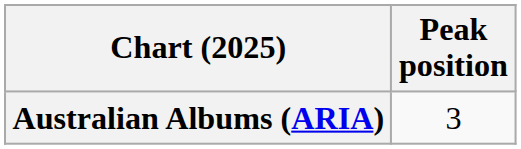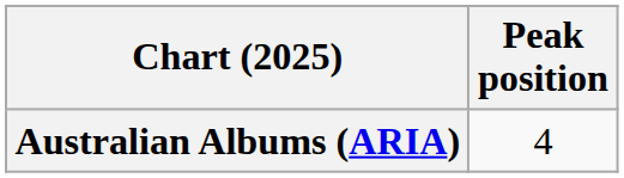Australian Albums (ARIA) | Peak position: 3 -> 4
